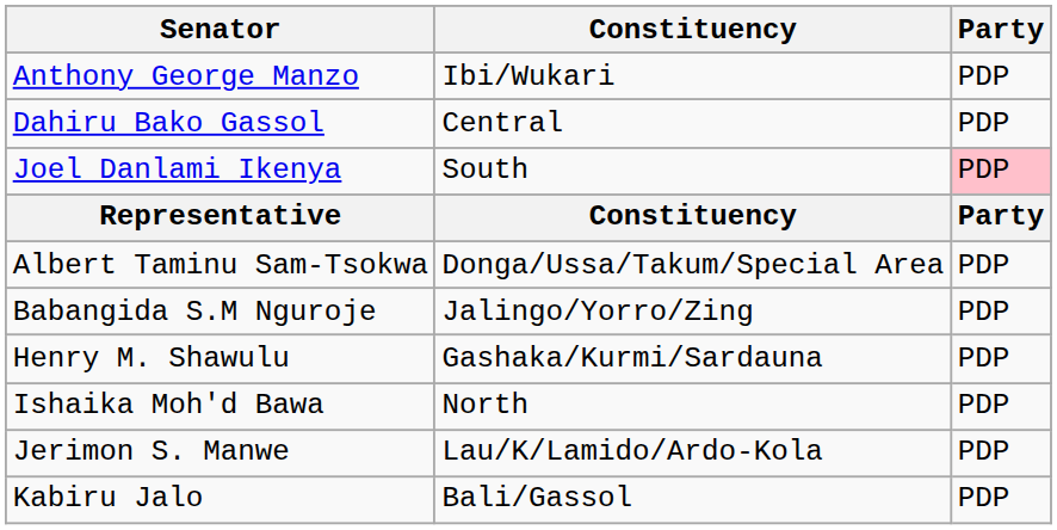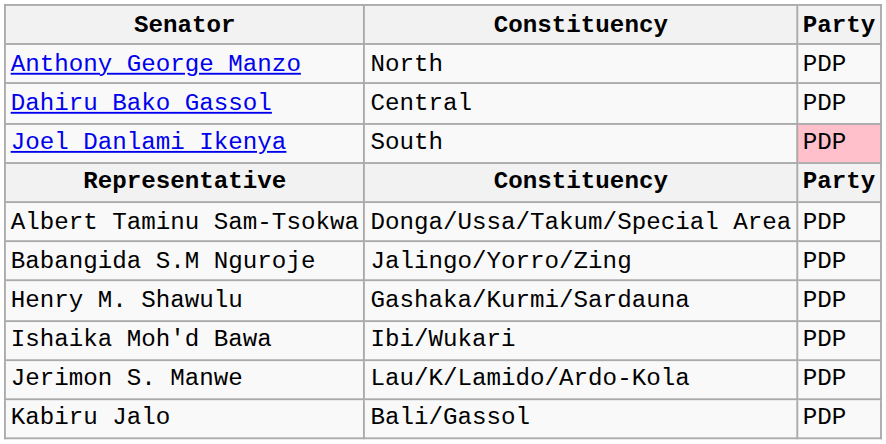Anthony George Manzo | Constituency: Ibi/Wukari -> North
Ishaika Moh'd Bawa | Constituency: North -> Ibi/Wukari
